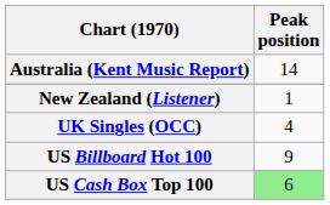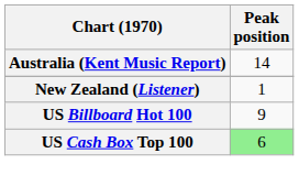- row: UK Singles (OCC) | 4
